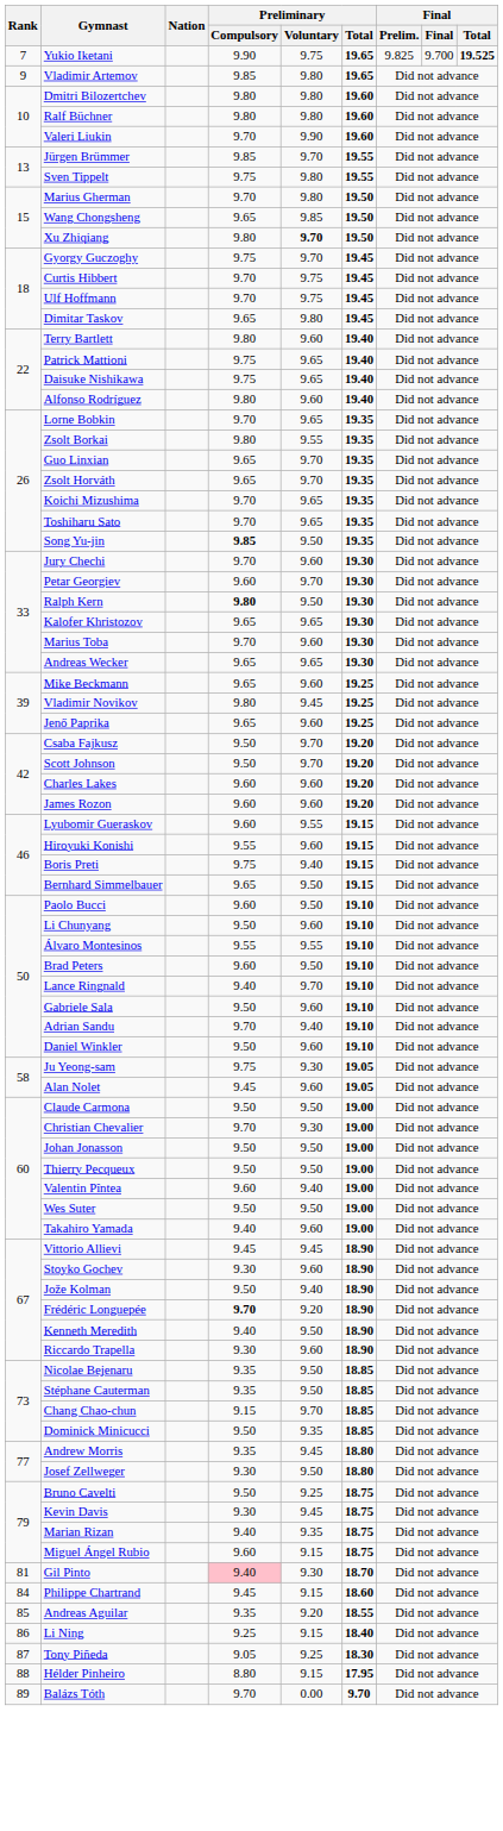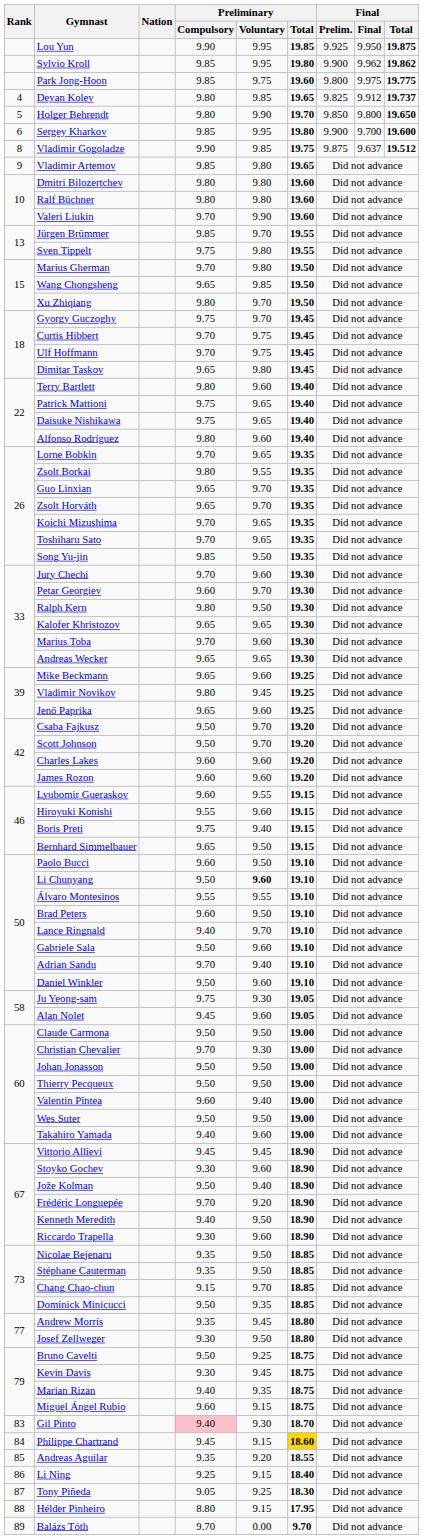+ row: Lou Yun | 9.90 | 9.95 | 19.85 | 9.925 | 9.950 | 19.875
+ row: Sylvio Kroll | 9.85 | 9.95 | 19.80 | 9.900 | 9.962 | 19.862
+ row: Park Jong-Hoon | 9.85 | 9.75 | 19.60 | 9.800 | 9.975 | 19.775
+ row: 4 | Deyan Kolev | 9.80 | 9.85 | 19.65 | 9.825 | 9.912 | 19.737
+ row: 5 | Holger Behrendt | 9.80 | 9.90 | 19.70 | 9.850 | 9.800 | 19.650
+ row: 6 | Sergey Kharkov | 9.85 | 9.95 | 19.80 | 9.900 | 9.700 | 19.600
- row: 7 | Yukio Iketani | 9.90 | 9.75 | 19.65 | 9.825 | 9.700 | 19.525
+ row: 8 | Vladimir Gogoladze | 9.90 | 9.85 | 19.75 | 9.875 | 9.637 | 19.512
Xu Zhiqiang | Preliminary / Voluntary: bold -> normal
Song Yu-jin | Preliminary / Compulsory: bold -> normal
Ralph Kern | Preliminary / Compulsory: bold -> normal
Li Chunyang | Preliminary / Voluntary: normal -> bold
Frédéric Longuepée | Preliminary / Compulsory: bold -> normal
Gil Pinto | Rank: 81 -> 83
Philippe Chartrand | Preliminary / Total: no background -> gold background
